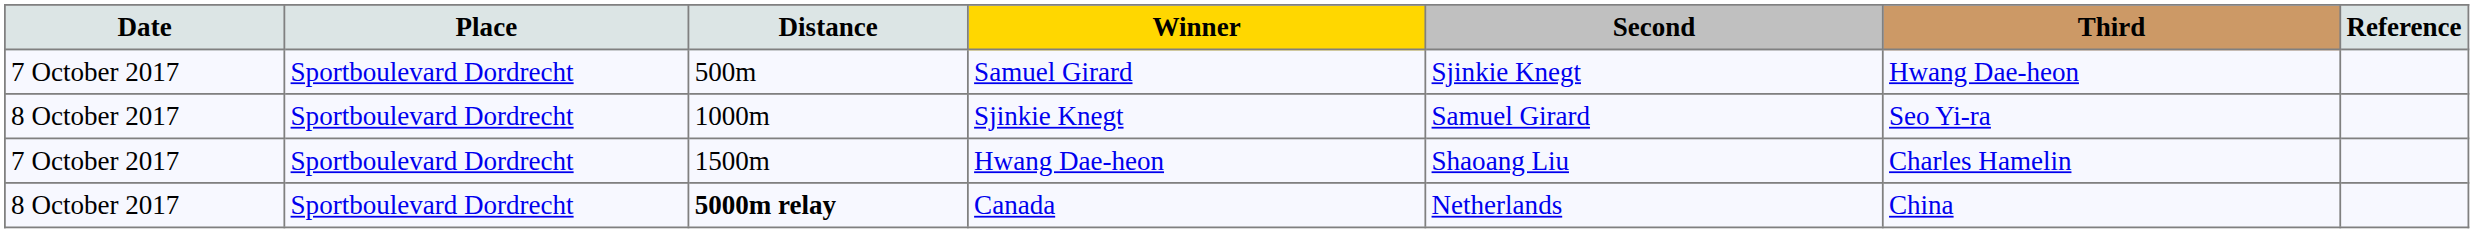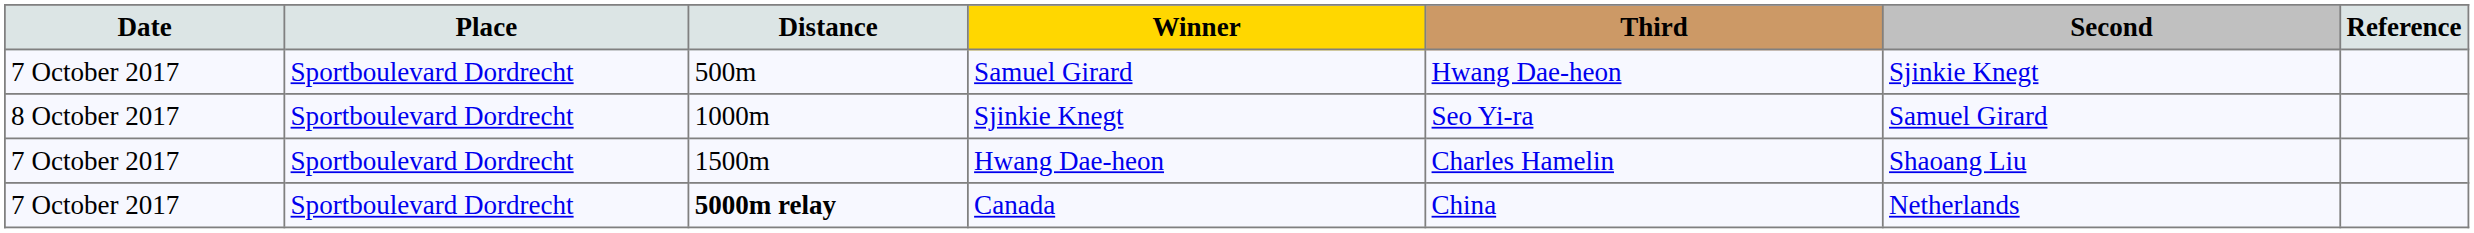columns swapped: Second <-> Third
Canada | Date: 8 October 2017 -> 7 October 2017
